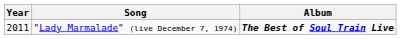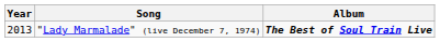"Lady Marmalade" (live December 7, 1974) | Year: 2011 -> 2013
